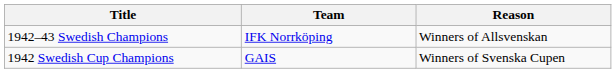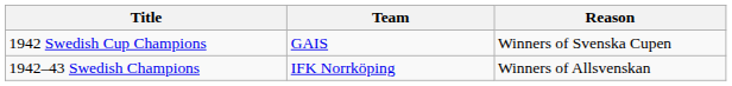rows swapped: 1942–43 Swedish Champions <-> 1942 Swedish Cup Champions
